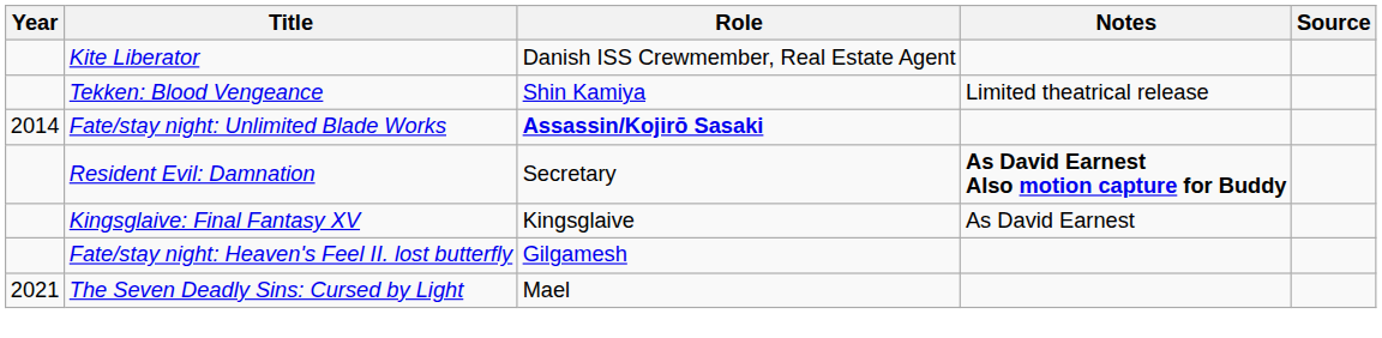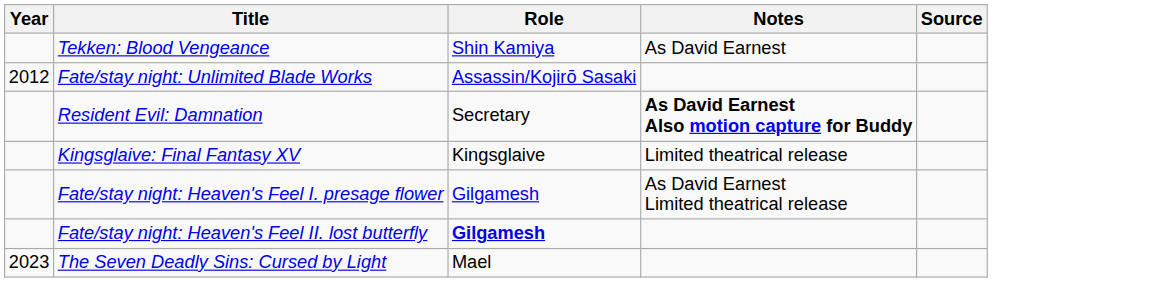- row: Kite Liberator | Danish ISS Crewmember, Real Estate Agent
Tekken: Blood Vengeance | Notes: Limited theatrical release -> As David Earnest
Fate/stay night: Unlimited Blade Works | Year: 2014 -> 2012
Fate/stay night: Unlimited Blade Works | Role: bold -> normal
Kingsglaive: Final Fantasy XV | Notes: As David Earnest -> Limited theatrical release
+ row: Fate/stay night: Heaven's Feel I. presage flower | Gilgamesh | As David Earnest Limited theatrical release
Fate/stay night: Heaven's Feel II. lost butterfly | Role: normal -> bold
The Seven Deadly Sins: Cursed by Light | Year: 2021 -> 2023
